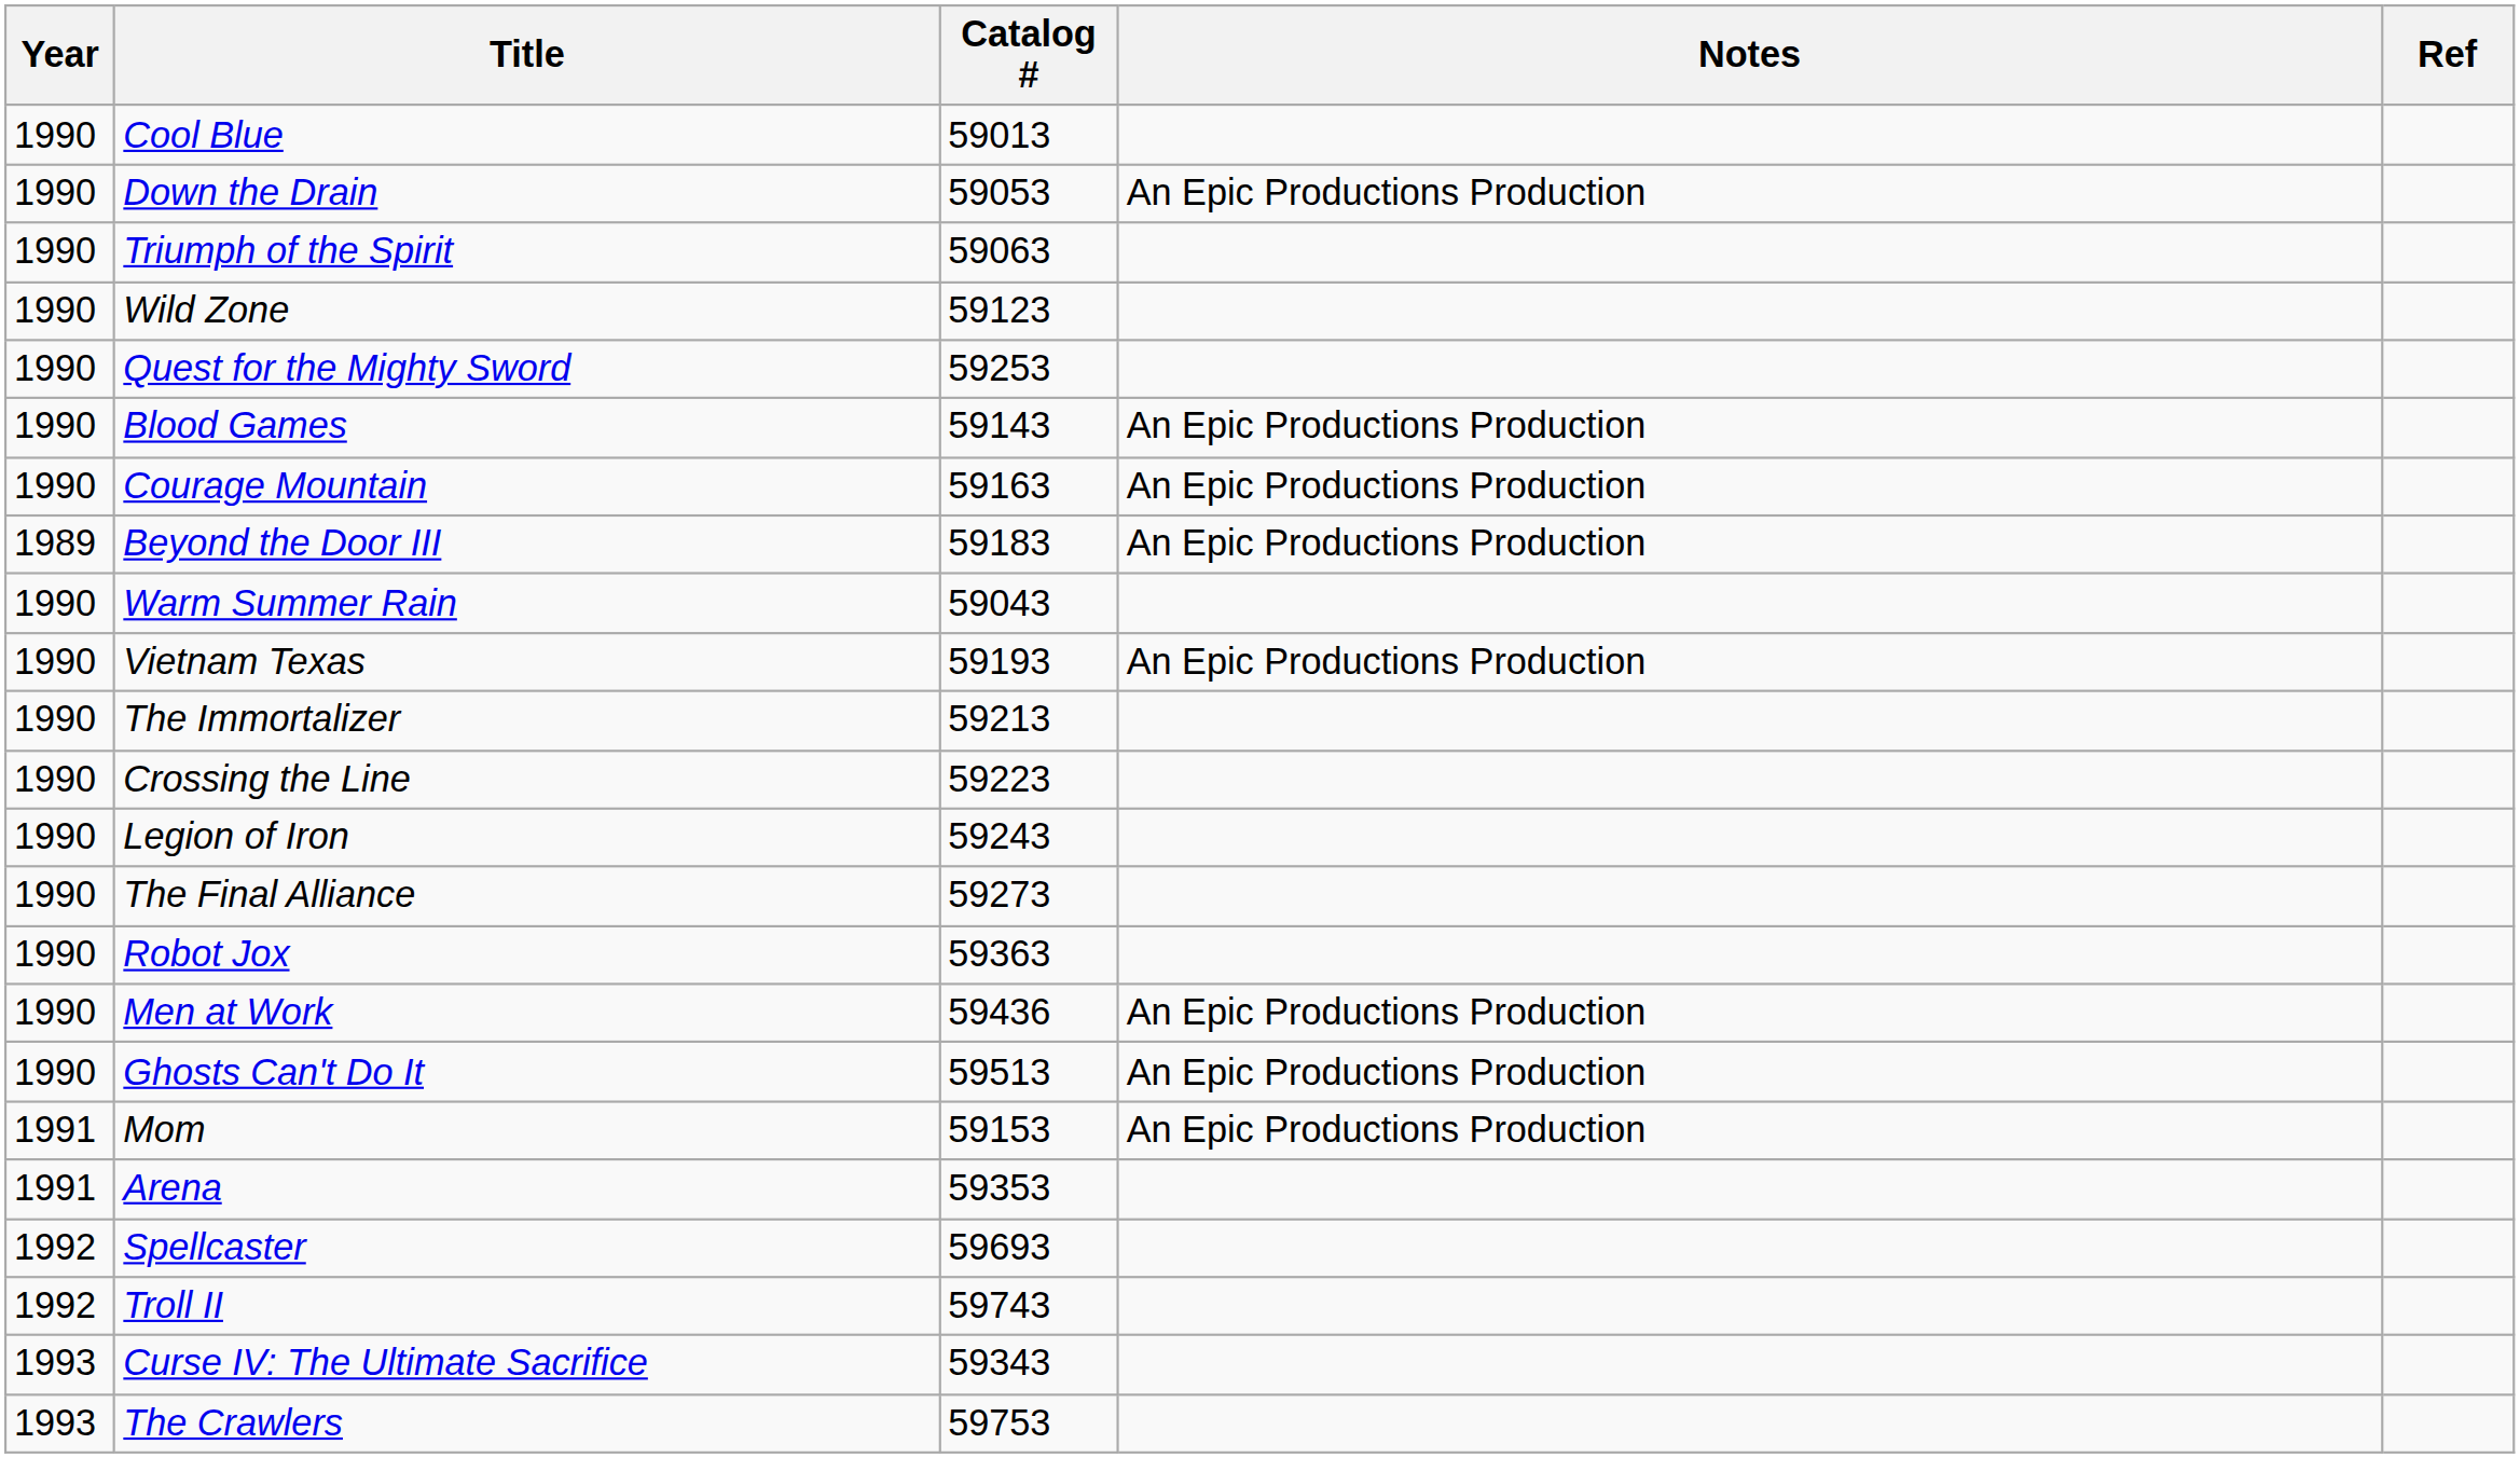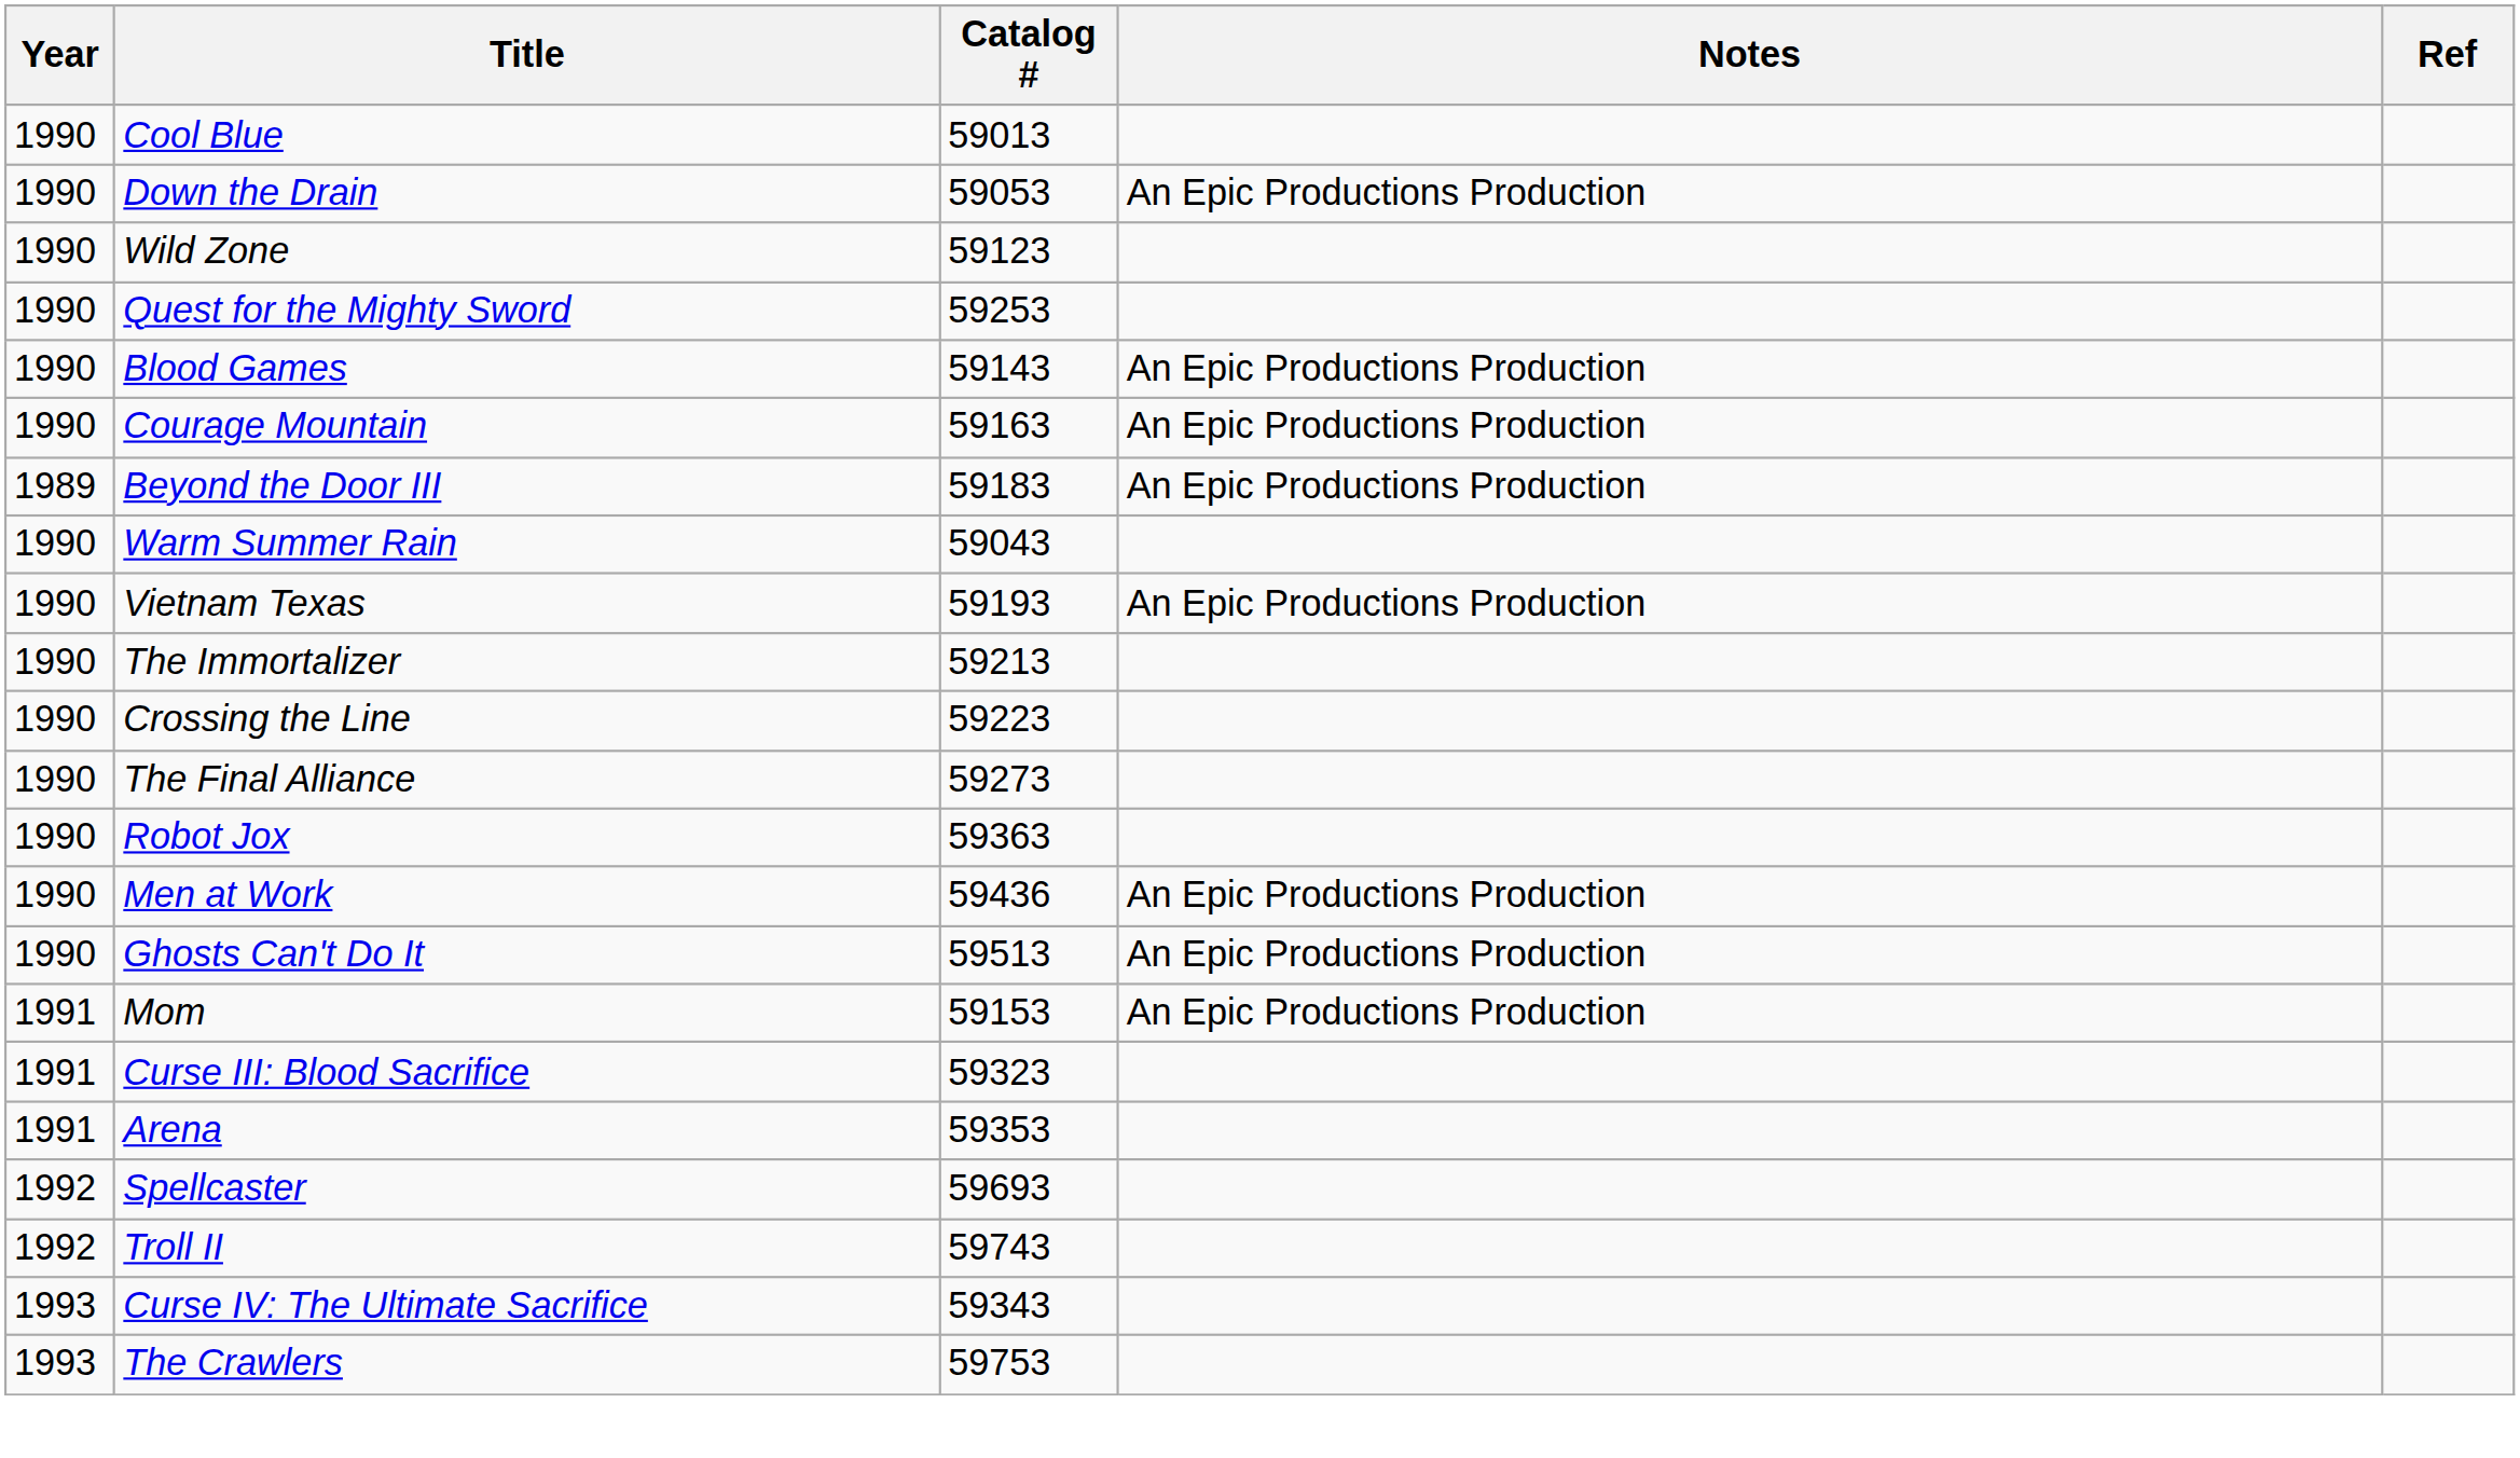- row: 1990 | Triumph of the Spirit | 59063
- row: 1990 | Legion of Iron | 59243
+ row: 1991 | Curse III: Blood Sacrifice | 59323
